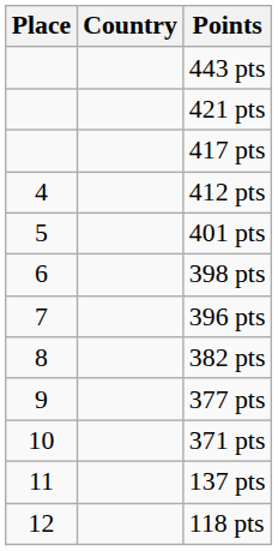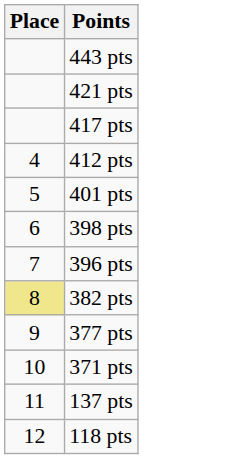- column: Country
382 pts | Place: no background -> khaki background
